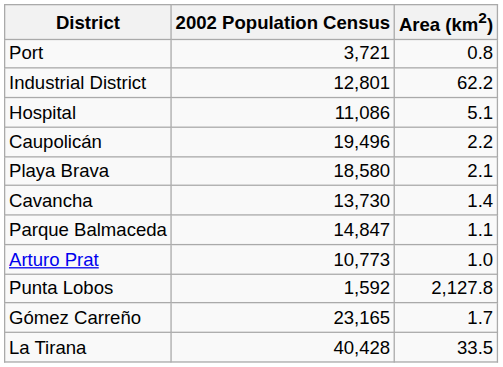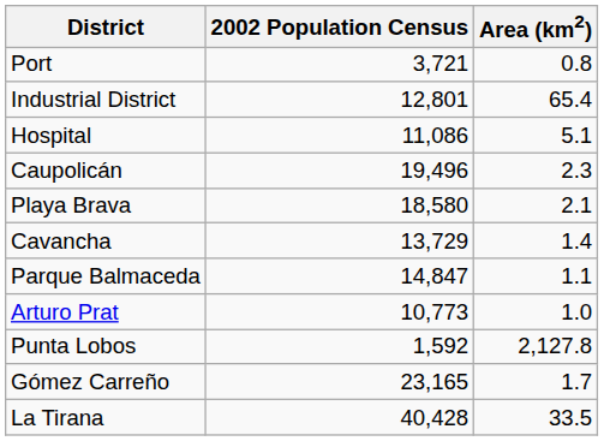Industrial District | Area (km2): 62.2 -> 65.4
Caupolicán | Area (km2): 2.2 -> 2.3
Cavancha | 2002 Population Census: 13,730 -> 13,729
